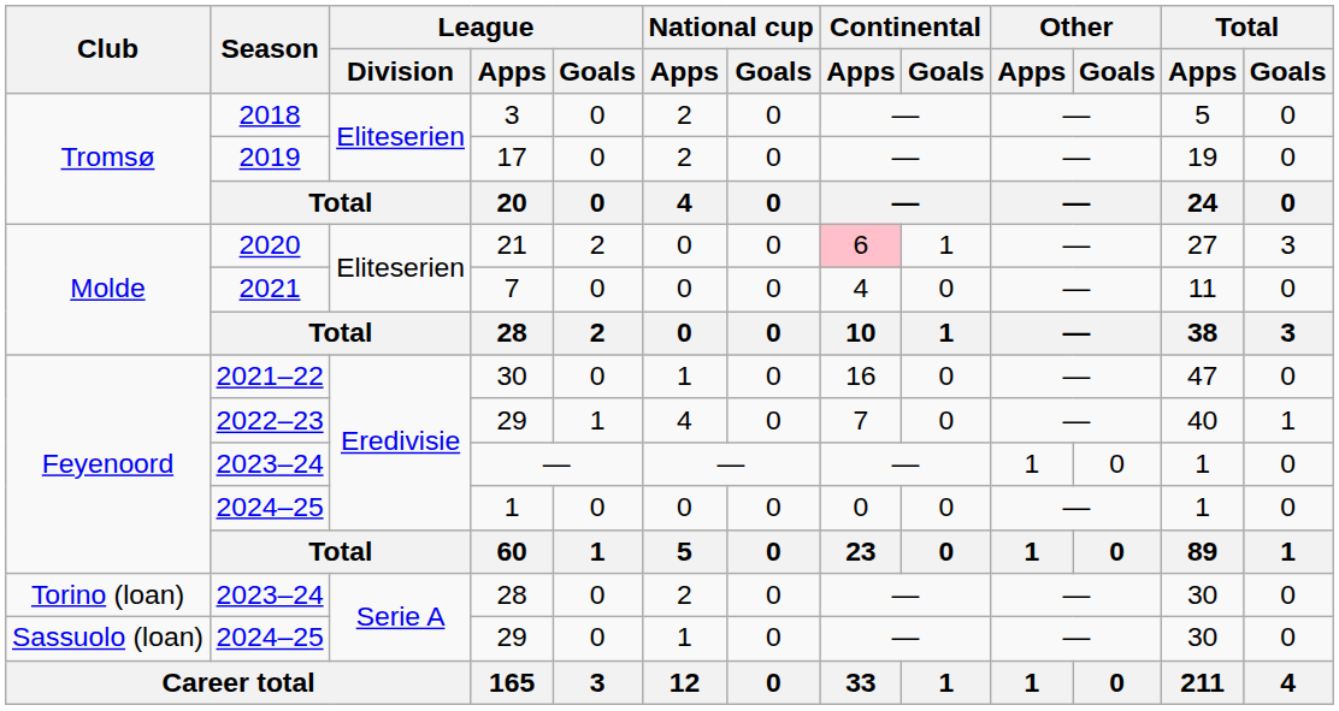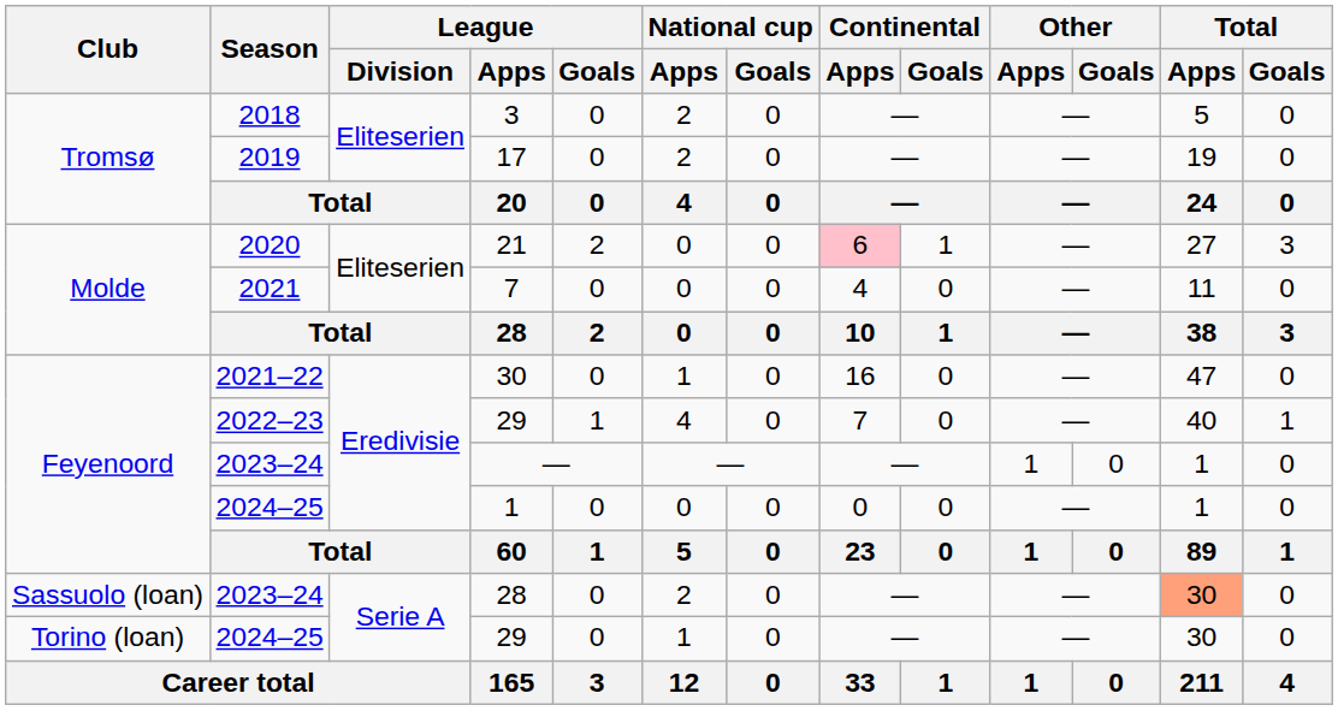2023–24 / 28 | Club: Torino (loan) -> Sassuolo (loan)
2023–24 / 28 | Total / Apps: no background -> lightsalmon background
2024–25 / 29 | Club: Sassuolo (loan) -> Torino (loan)
